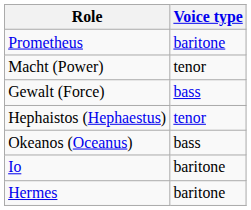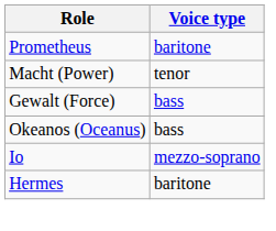- row: Hephaistos (Hephaestus) | tenor
Io | Voice type: baritone -> mezzo-soprano
